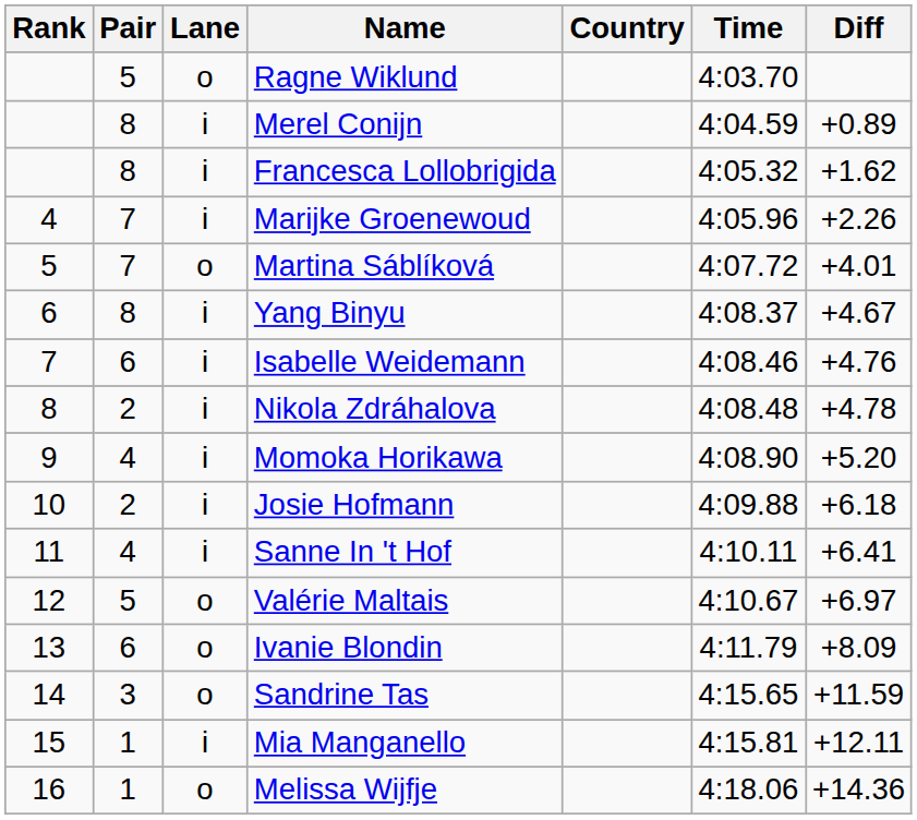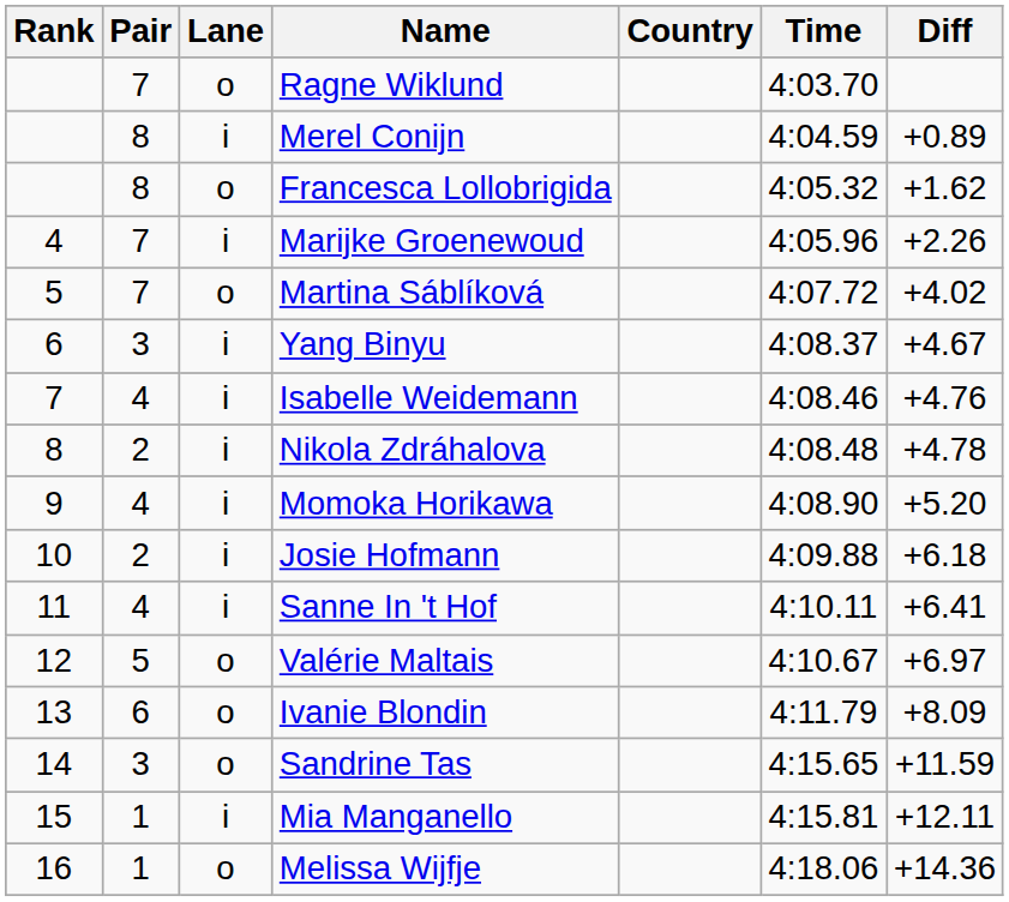Ragne Wiklund | Pair: 5 -> 7
Francesca Lollobrigida | Lane: i -> o
Martina Sáblíková | Diff: +4.01 -> +4.02
Yang Binyu | Pair: 8 -> 3
Isabelle Weidemann | Pair: 6 -> 4
